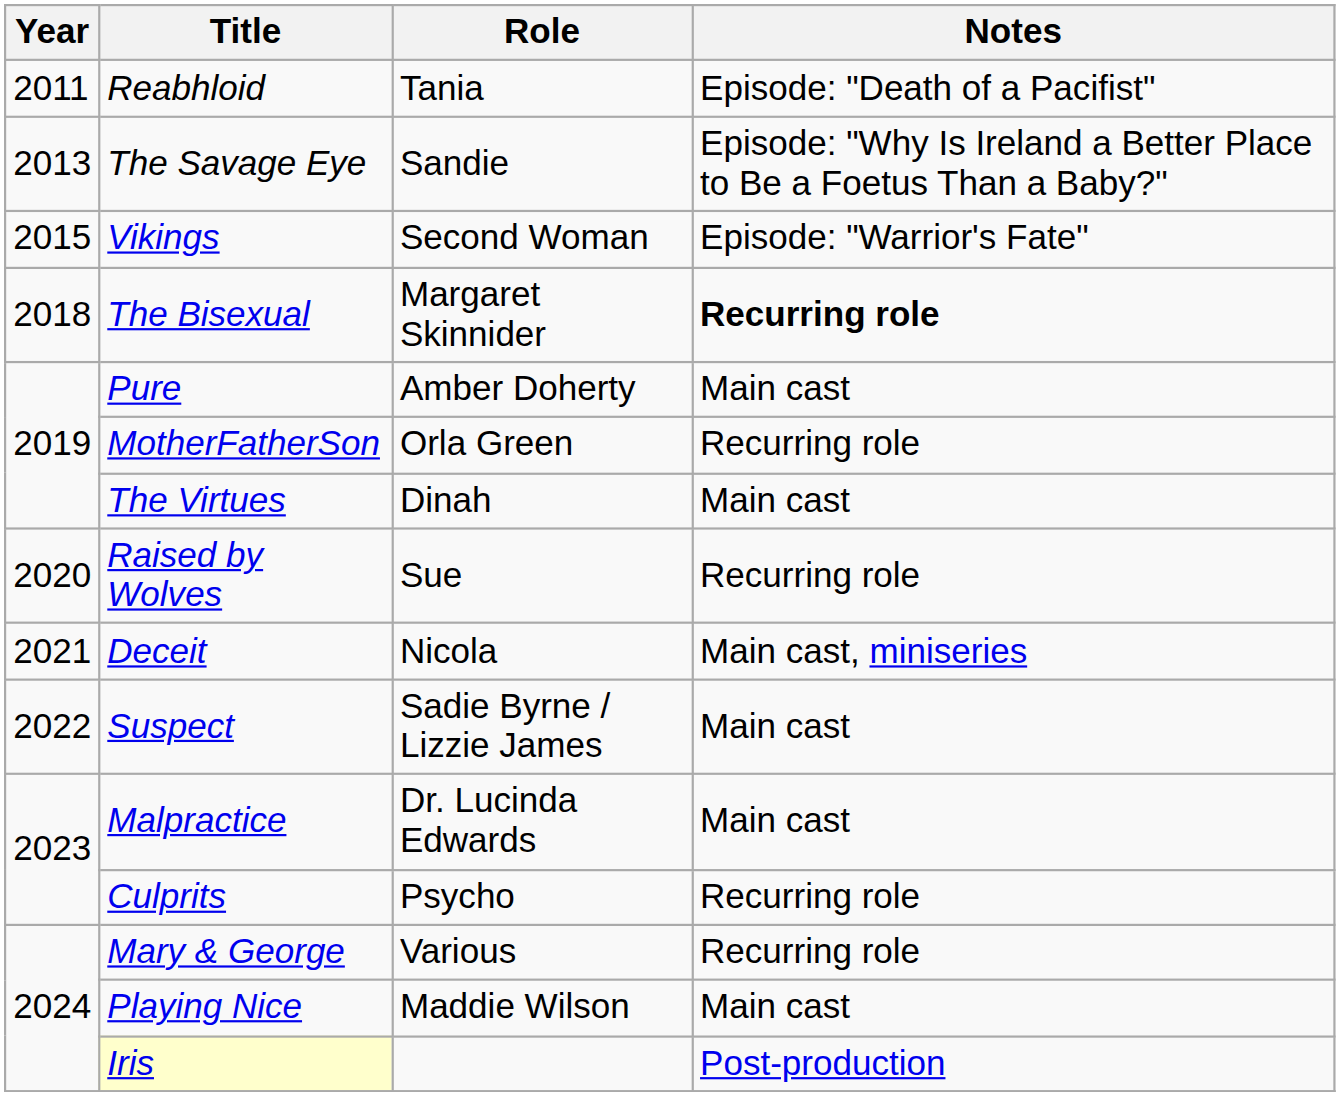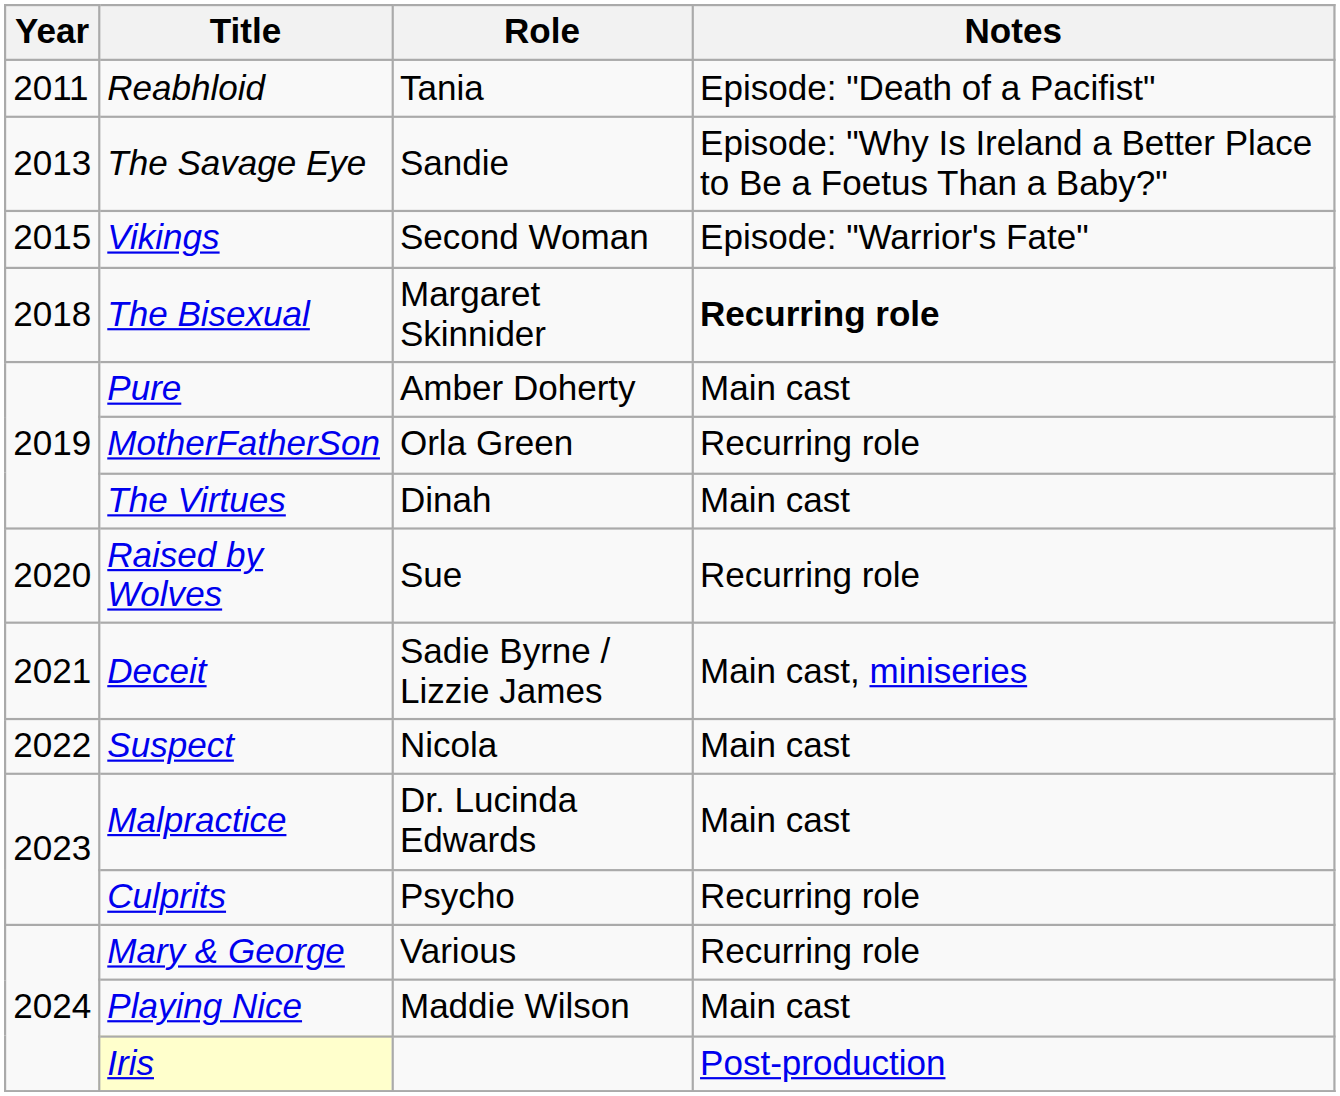Deceit | Role: Nicola -> Sadie Byrne / Lizzie James
Suspect | Role: Sadie Byrne / Lizzie James -> Nicola
